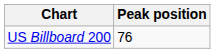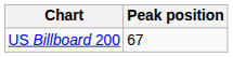US Billboard 200 | Peak position: 76 -> 67
